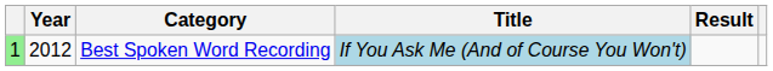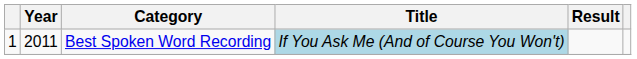Best Spoken Word Recording | column 1: lightgreen background -> no background
Best Spoken Word Recording | Year: 2012 -> 2011
